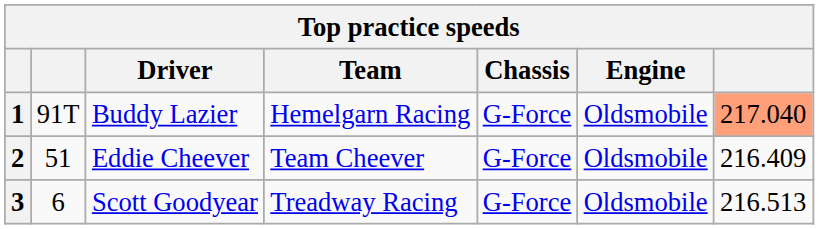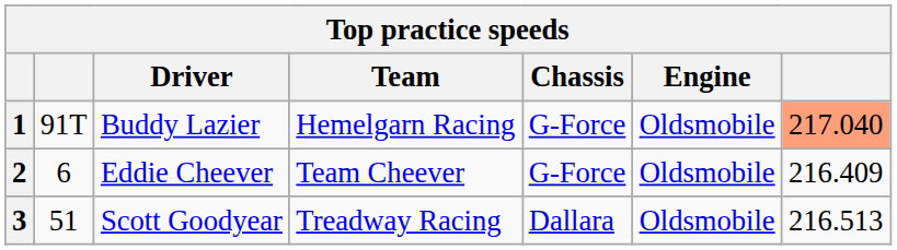2 | column 2: 51 -> 6
3 | column 2: 6 -> 51
3 | Chassis: G-Force -> Dallara
